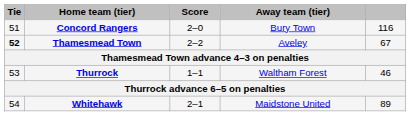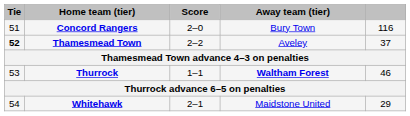Thamesmead Town | column 5: 67 -> 37
Thurrock | Away team (tier): normal -> bold
Whitehawk | column 5: 89 -> 29
